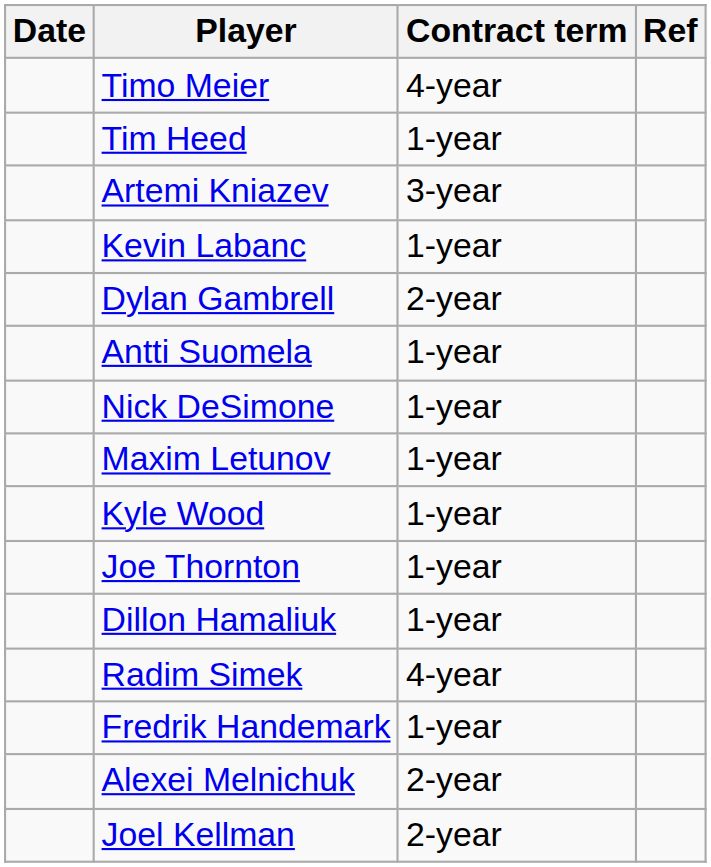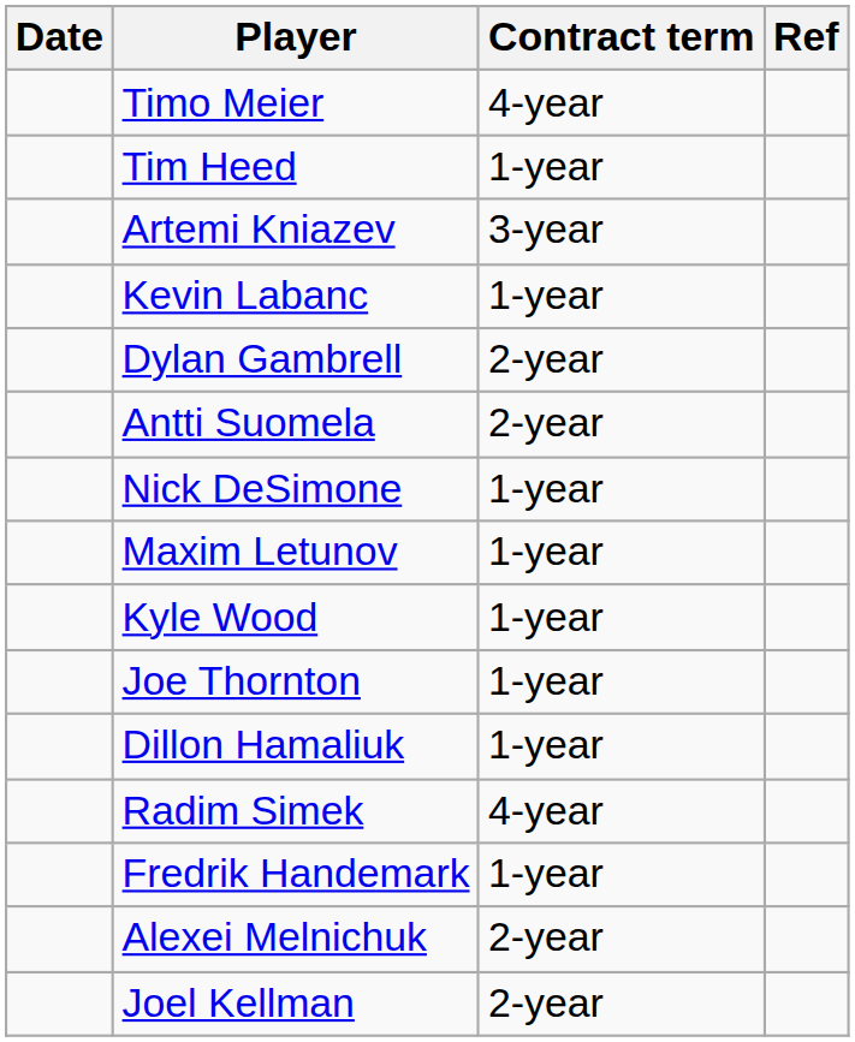Antti Suomela | Contract term: 1-year -> 2-year
